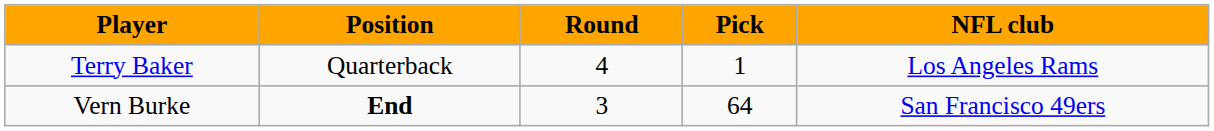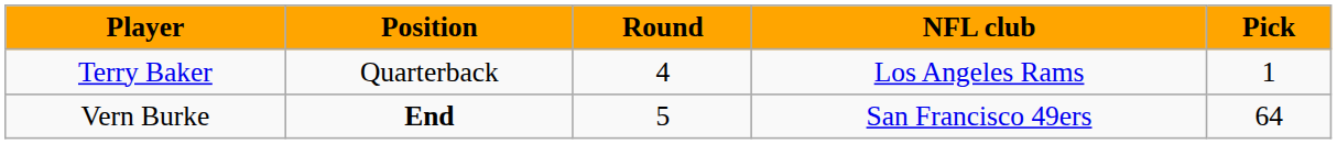columns swapped: Pick <-> NFL club
Vern Burke | Round: 3 -> 5
